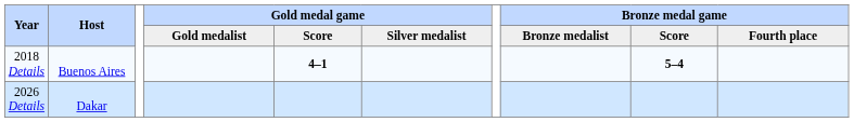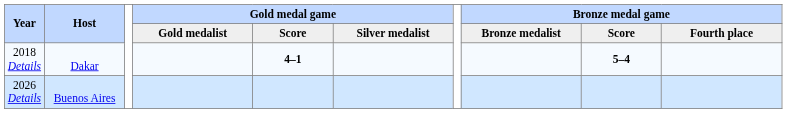2018 Details | Host: Buenos Aires -> Dakar
2026 Details | Host: Dakar -> Buenos Aires
